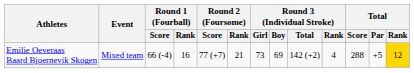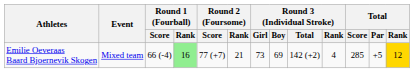Emilie Oeveraas Baard Bjoernevik Skogen | Round 1 (Fourball) / Rank: no background -> lightgreen background
Emilie Oeveraas Baard Bjoernevik Skogen | Total / Score: 288 -> 285
